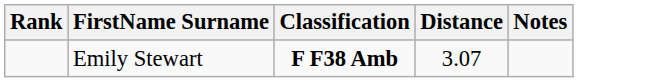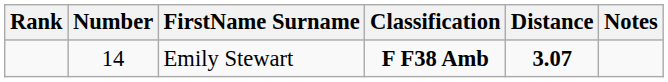+ column: Number | 14
Emily Stewart | Distance: normal -> bold
